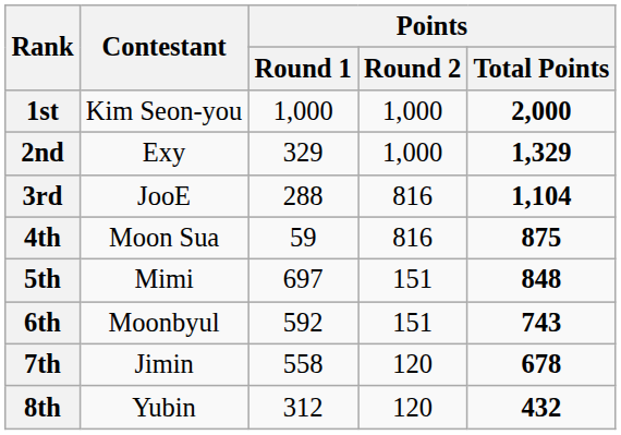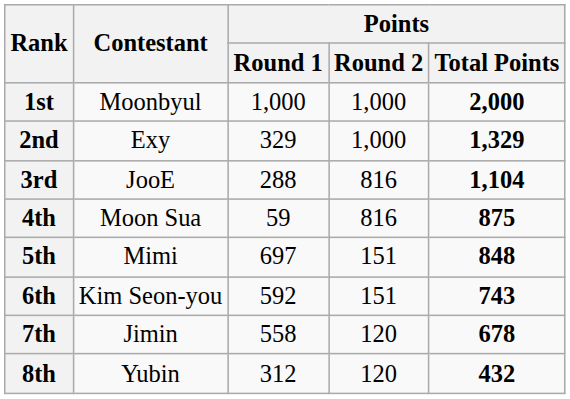1st | Contestant: Kim Seon-you -> Moonbyul
6th | Contestant: Moonbyul -> Kim Seon-you
